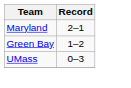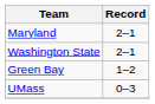+ row: Washington State | 2–1
